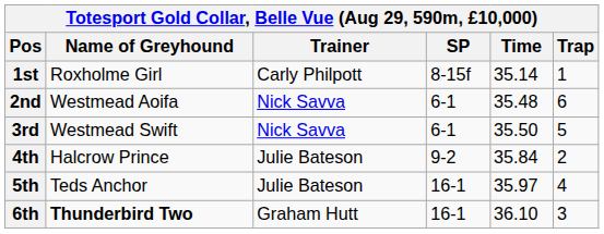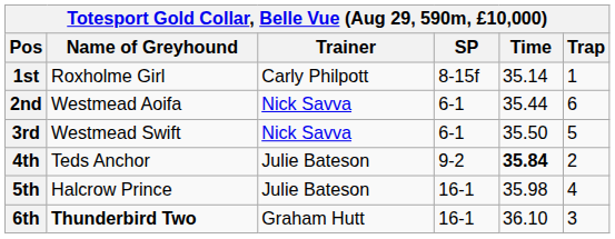2nd | Time: 35.48 -> 35.44
4th | Name of Greyhound: Halcrow Prince -> Teds Anchor
4th | Time: normal -> bold
5th | Name of Greyhound: Teds Anchor -> Halcrow Prince
5th | Time: 35.97 -> 35.98
